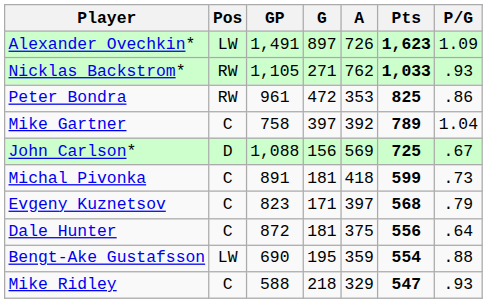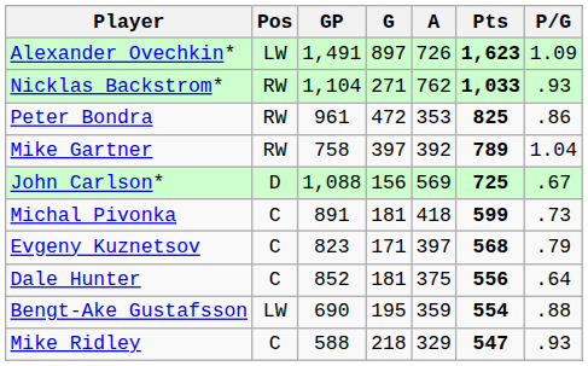Nicklas Backstrom* | GP: 1,105 -> 1,104
Mike Gartner | Pos: C -> RW
Dale Hunter | GP: 872 -> 852
